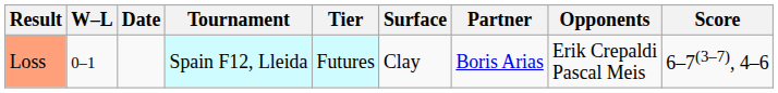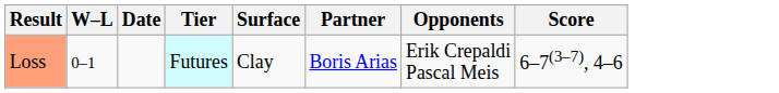- column: Tournament | Spain F12, Lleida
